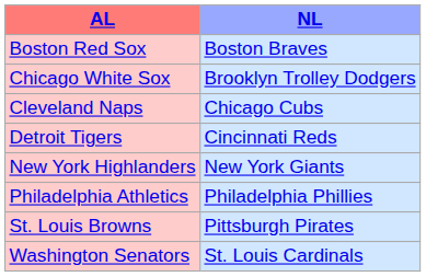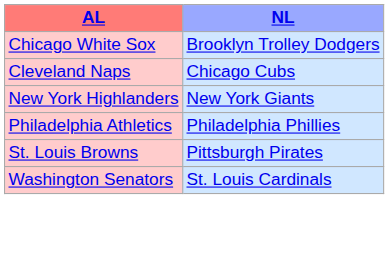- row: Boston Red Sox | Boston Braves
- row: Detroit Tigers | Cincinnati Reds
